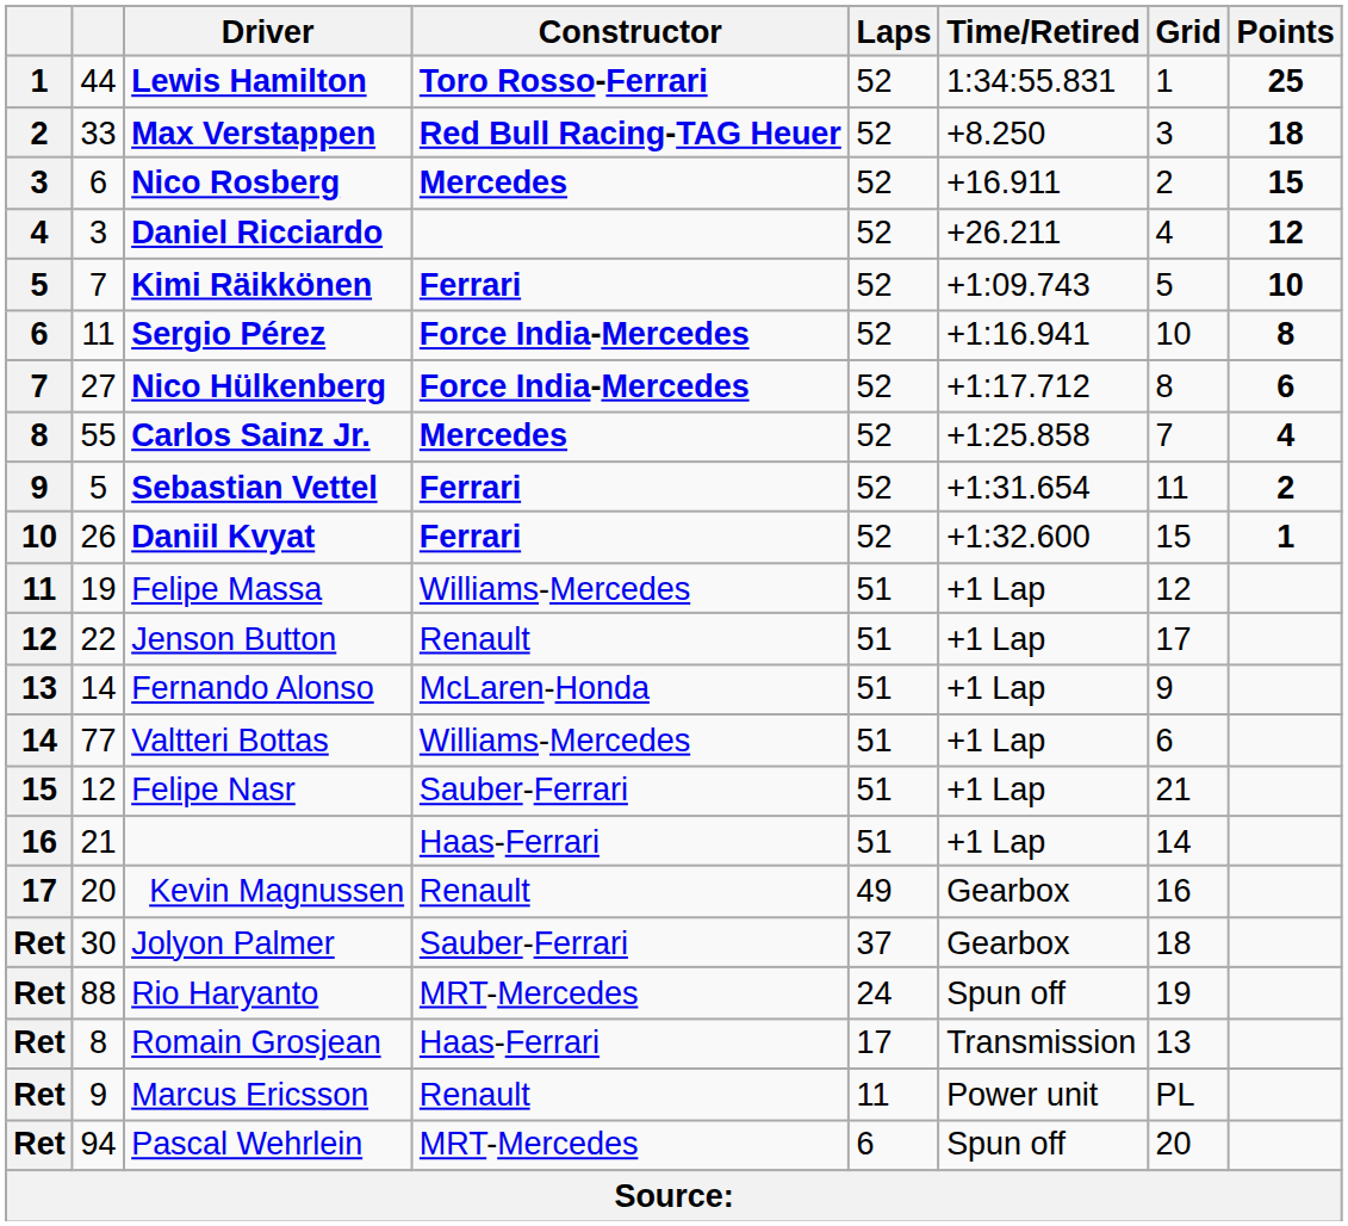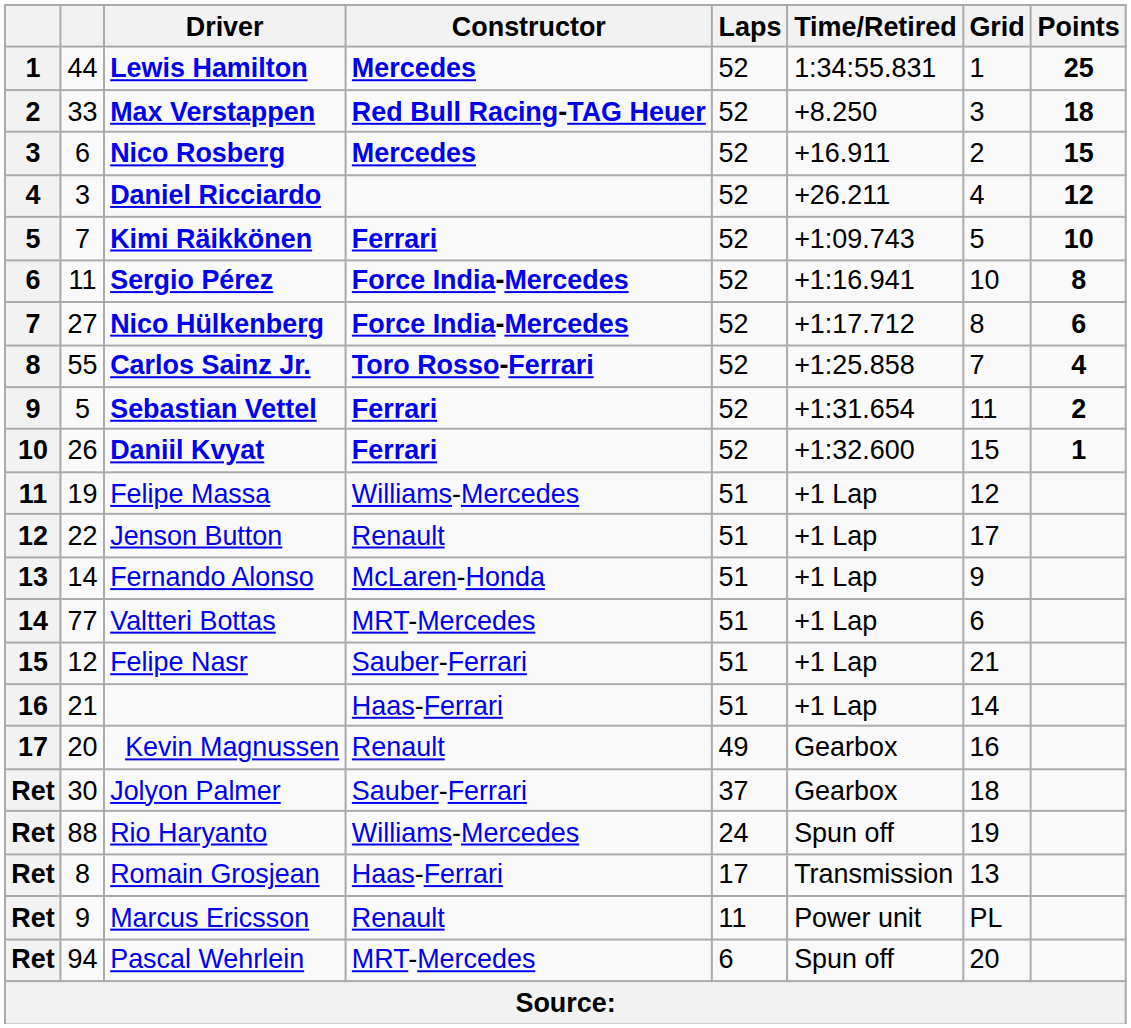Lewis Hamilton | Constructor: Toro Rosso-Ferrari -> Mercedes
Carlos Sainz Jr. | Constructor: Mercedes -> Toro Rosso-Ferrari
Valtteri Bottas | Constructor: Williams-Mercedes -> MRT-Mercedes
Rio Haryanto | Constructor: MRT-Mercedes -> Williams-Mercedes
